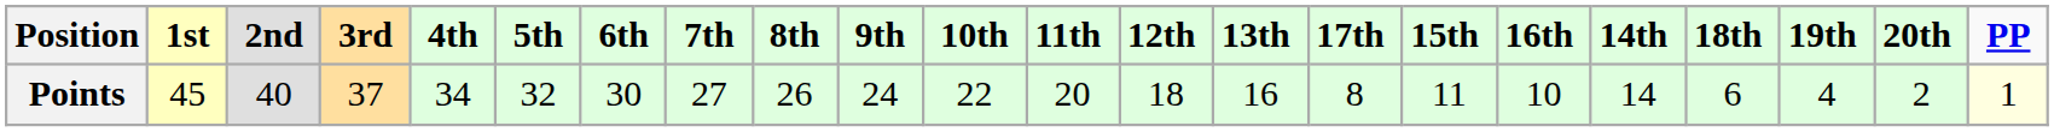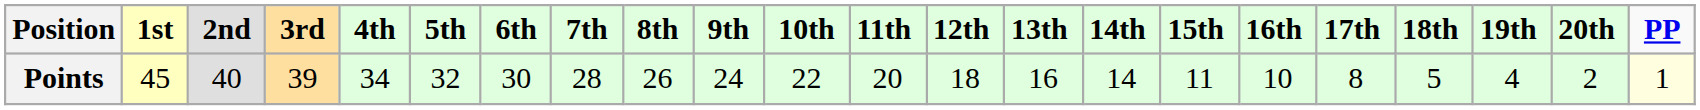columns swapped: 14th <-> 17th
Points | 3rd: 37 -> 39
Points | 7th: 27 -> 28
Points | 18th: 6 -> 5
